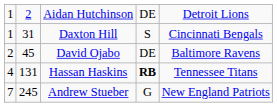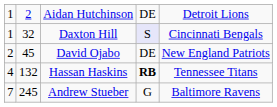Daxton Hill | column 2: 31 -> 32
Daxton Hill | column 4: no background -> lavender background
David Ojabo | column 5: Baltimore Ravens -> New England Patriots
Hassan Haskins | column 2: 131 -> 132
Andrew Stueber | column 5: New England Patriots -> Baltimore Ravens
